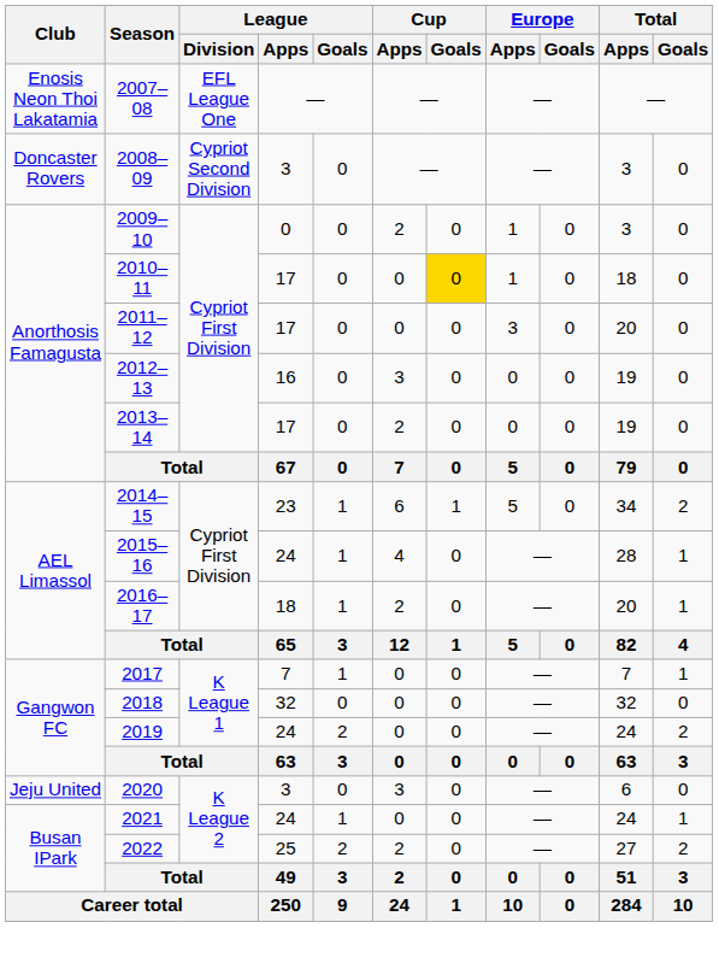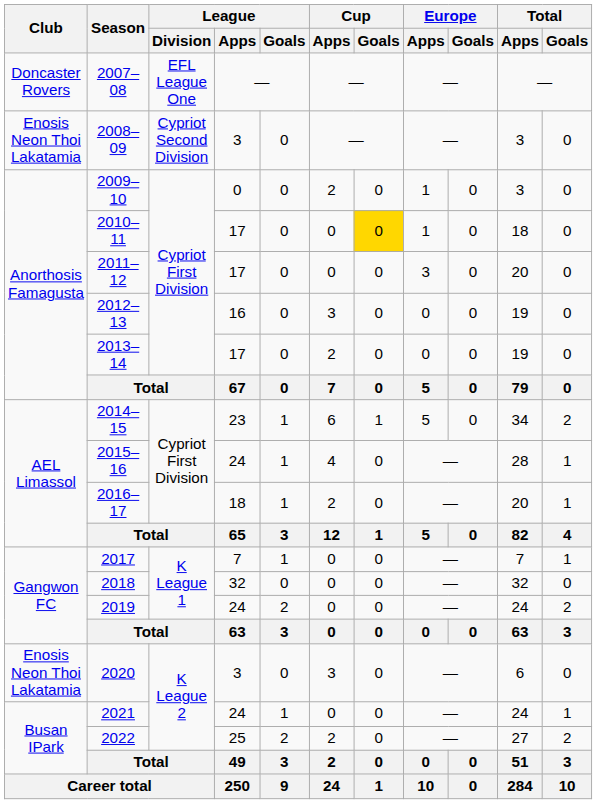2007–08 | Club: Enosis Neon Thoi Lakatamia -> Doncaster Rovers
2008–09 | Club: Doncaster Rovers -> Enosis Neon Thoi Lakatamia
2020 | Club: Jeju United -> Enosis Neon Thoi Lakatamia
